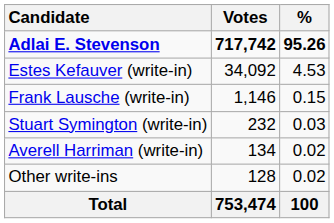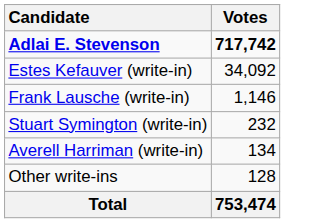- column: % | 95.26 | 4.53 | 0.15 | 0.03 | 0.02 | 0.02 | 100
